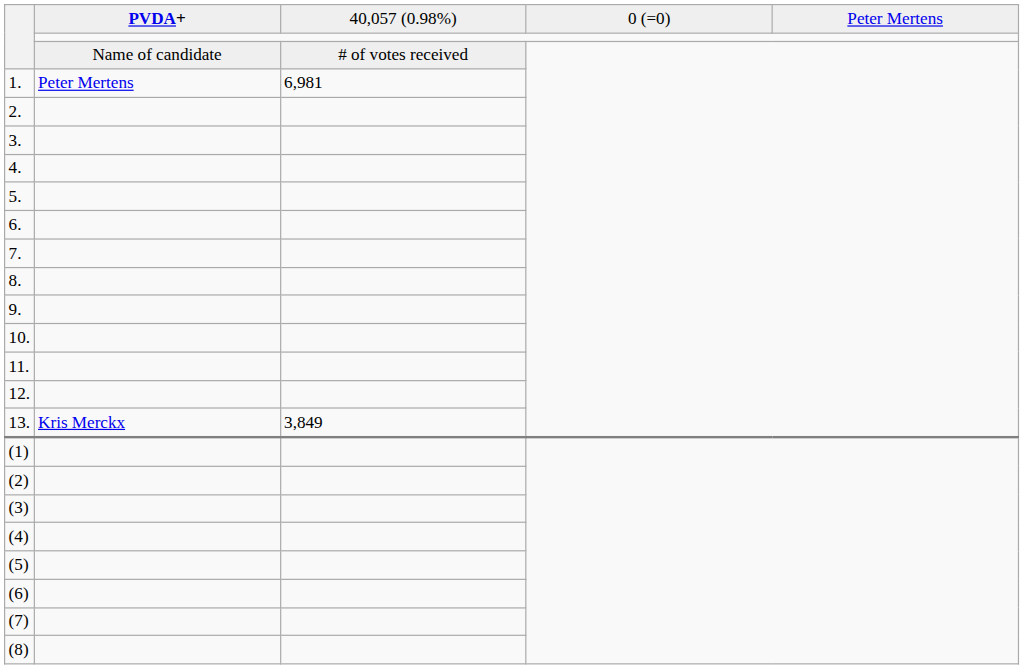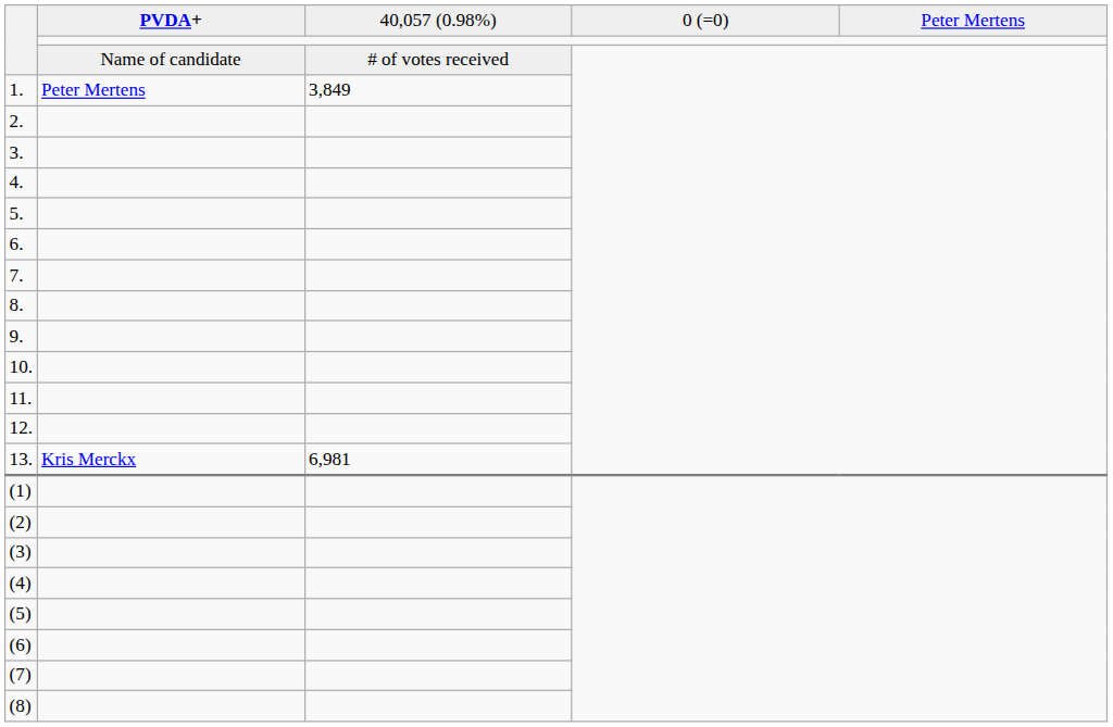1. | column 3: 6,981 -> 3,849
13. | column 3: 3,849 -> 6,981
